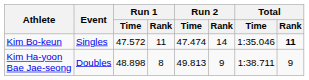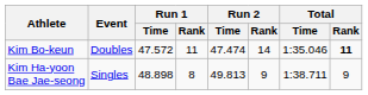Kim Bo-keun | Event: Singles -> Doubles
Kim Ha-yoon Bae Jae-seong | Event: Doubles -> Singles
